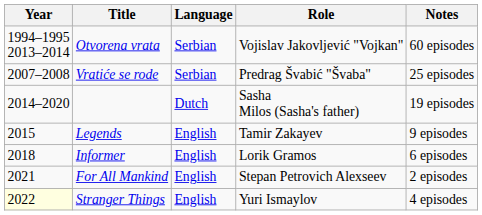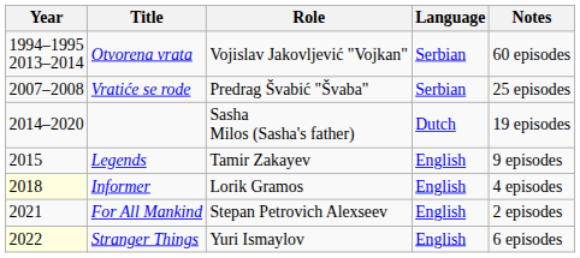columns swapped: Role <-> Language
Informer | Year: no background -> lightyellow background
Informer | Notes: 6 episodes -> 4 episodes
Stranger Things | Notes: 4 episodes -> 6 episodes
